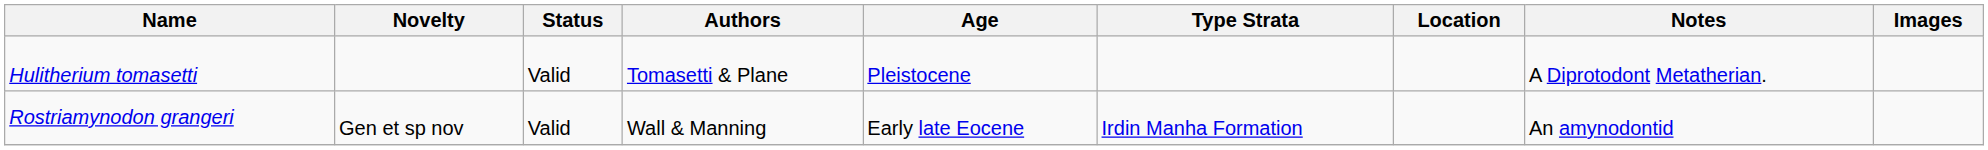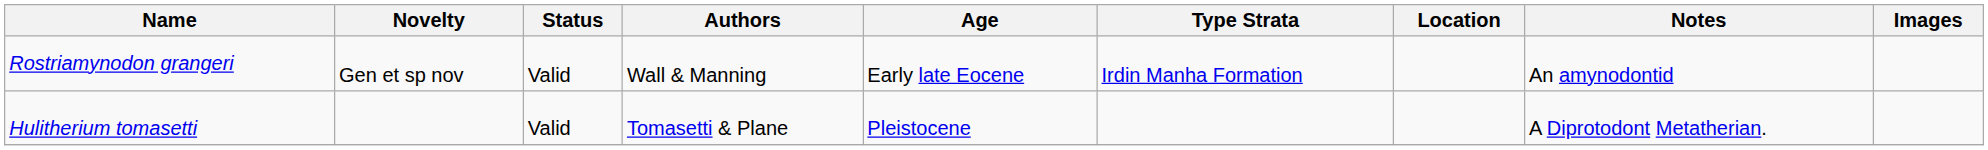rows swapped: Hulitherium tomasetti <-> Rostriamynodon grangeri
